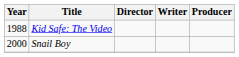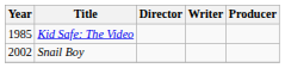Kid Safe: The Video | Year: 1988 -> 1985
Snail Boy | Year: 2000 -> 2002
